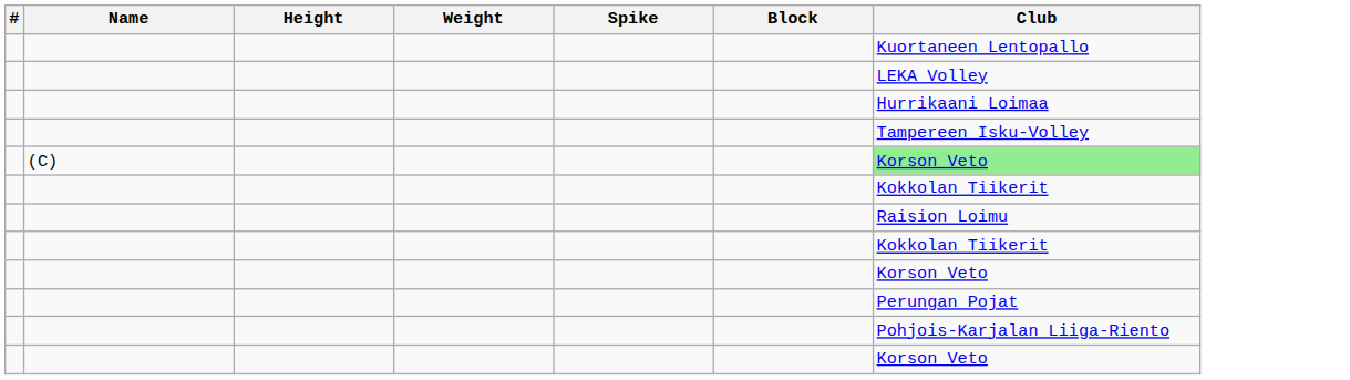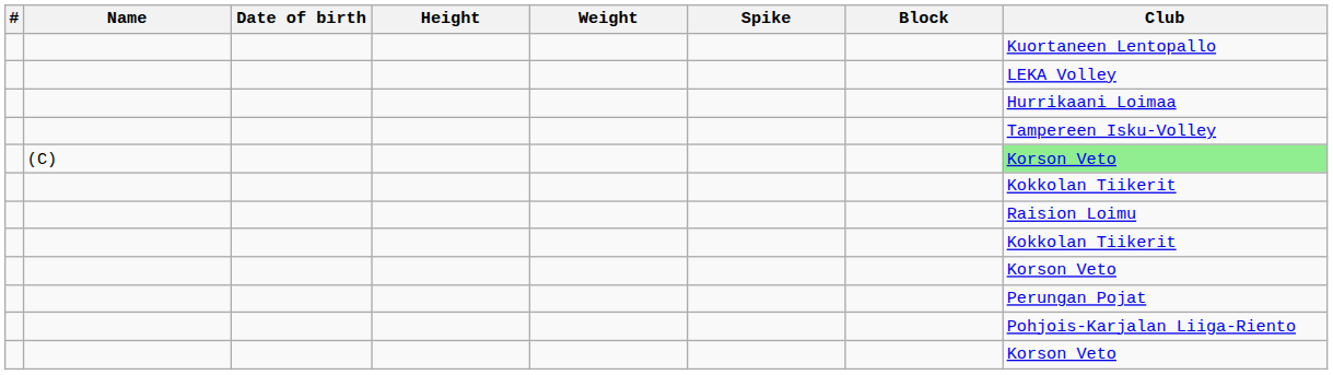+ column: Date of birth
